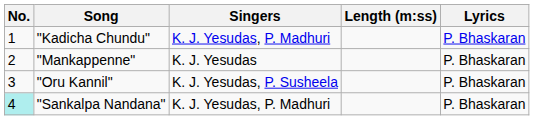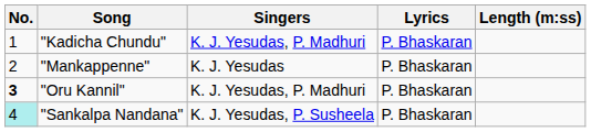columns swapped: Lyrics <-> Length (m:ss)
"Oru Kannil" | No.: normal -> bold
"Oru Kannil" | Singers: K. J. Yesudas, P. Susheela -> K. J. Yesudas, P. Madhuri
"Sankalpa Nandana" | Singers: K. J. Yesudas, P. Madhuri -> K. J. Yesudas, P. Susheela
